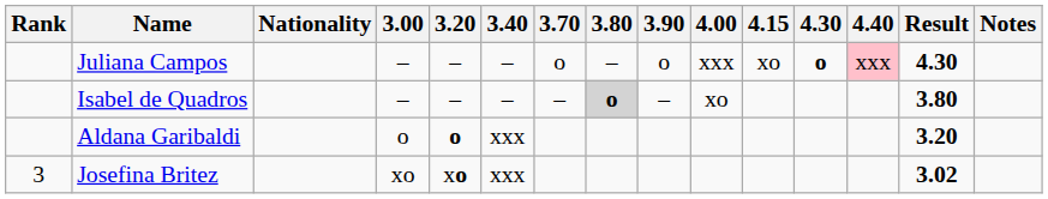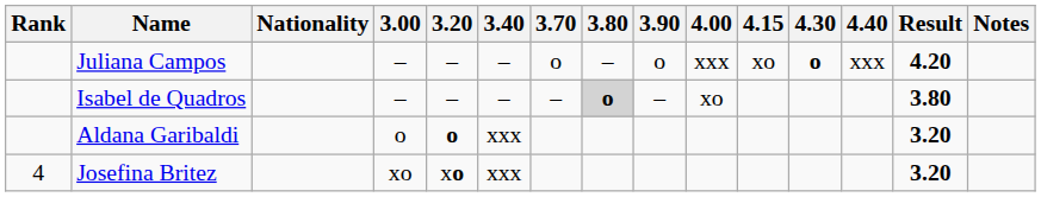Juliana Campos | 4.40: pink background -> no background
Juliana Campos | Result: 4.30 -> 4.20
Josefina Britez | Rank: 3 -> 4
Josefina Britez | Result: 3.02 -> 3.20
